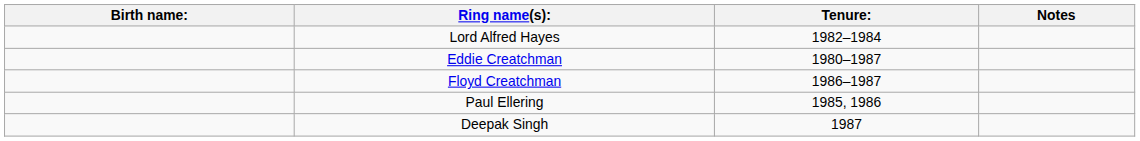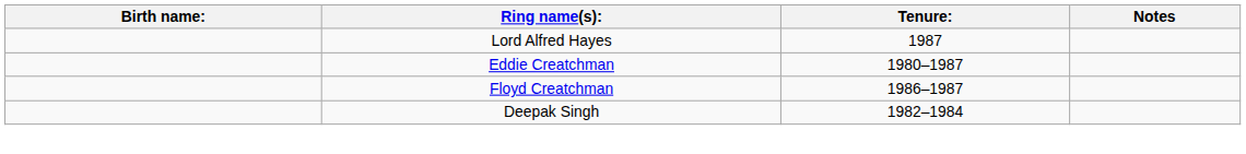Lord Alfred Hayes | Tenure:: 1982–1984 -> 1987
- row: Paul Ellering | 1985, 1986
Deepak Singh | Tenure:: 1987 -> 1982–1984
